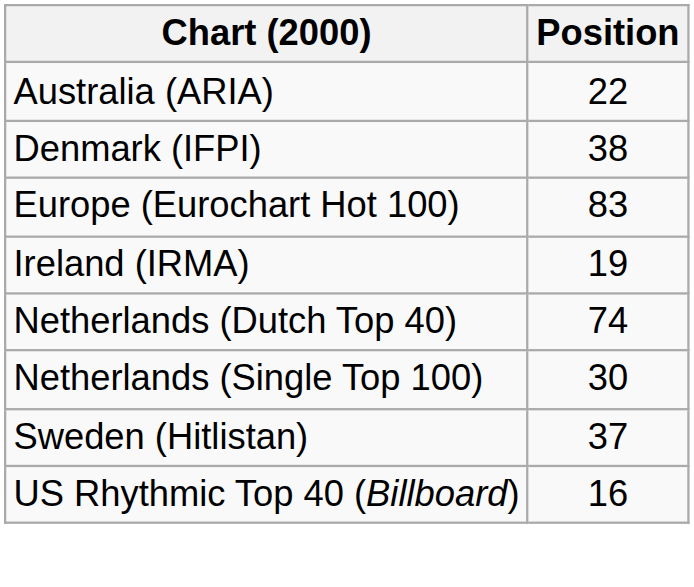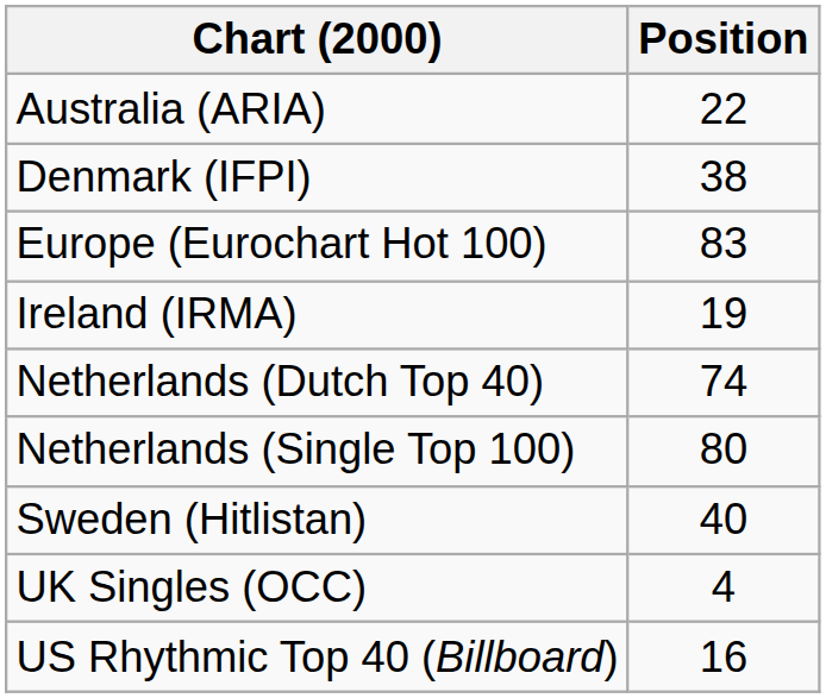Netherlands (Single Top 100) | Position: 30 -> 80
Sweden (Hitlistan) | Position: 37 -> 40
+ row: UK Singles (OCC) | 4
